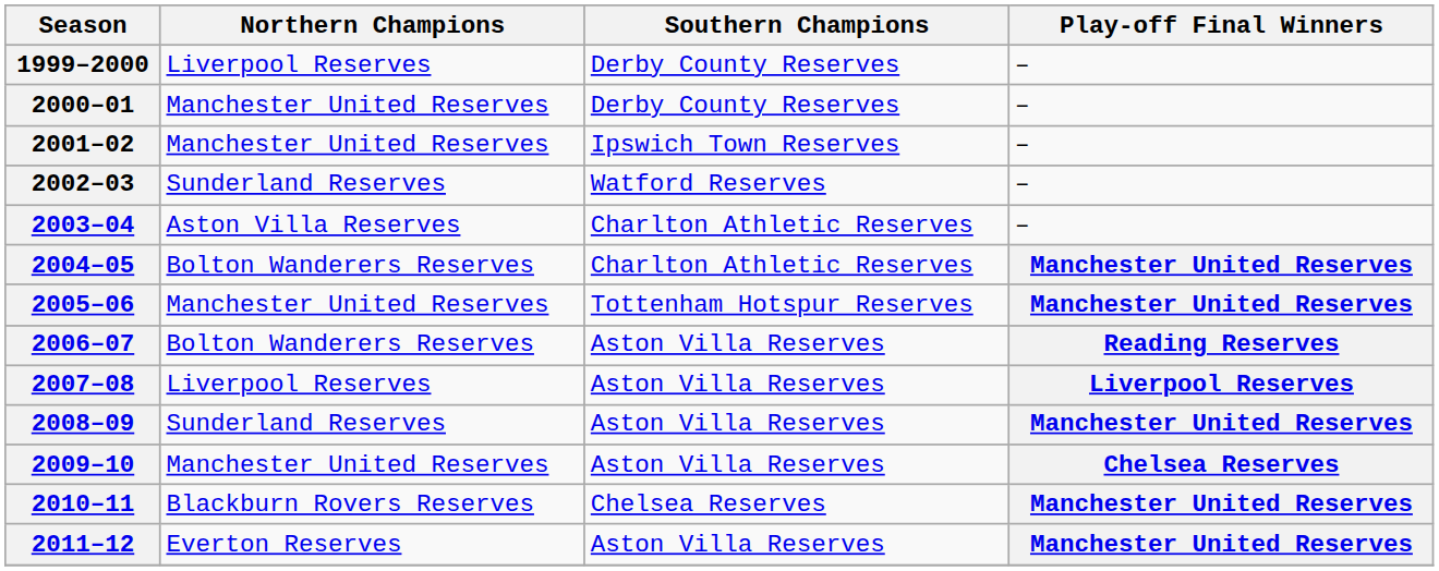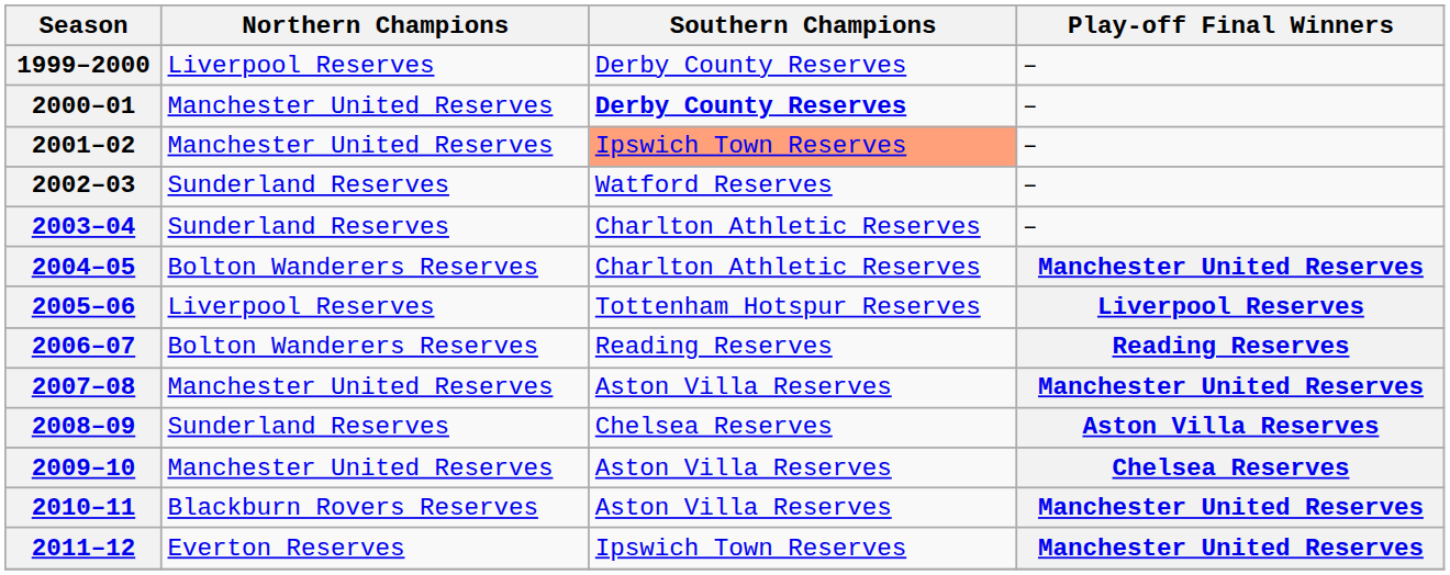2000–01 | Southern Champions: normal -> bold
2001–02 | Southern Champions: no background -> lightsalmon background
2003–04 | Northern Champions: Aston Villa Reserves -> Sunderland Reserves
2005–06 | Northern Champions: Manchester United Reserves -> Liverpool Reserves
2005–06 | Play-off Final Winners: Manchester United Reserves -> Liverpool Reserves
2006–07 | Southern Champions: Aston Villa Reserves -> Reading Reserves
2007–08 | Northern Champions: Liverpool Reserves -> Manchester United Reserves
2007–08 | Play-off Final Winners: Liverpool Reserves -> Manchester United Reserves
2008–09 | Southern Champions: Aston Villa Reserves -> Chelsea Reserves
2008–09 | Play-off Final Winners: Manchester United Reserves -> Aston Villa Reserves
2010–11 | Southern Champions: Chelsea Reserves -> Aston Villa Reserves
2011–12 | Southern Champions: Aston Villa Reserves -> Ipswich Town Reserves
